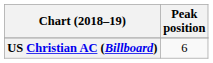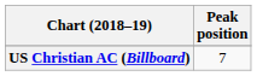US Christian AC (Billboard) | Peak position: 6 -> 7
